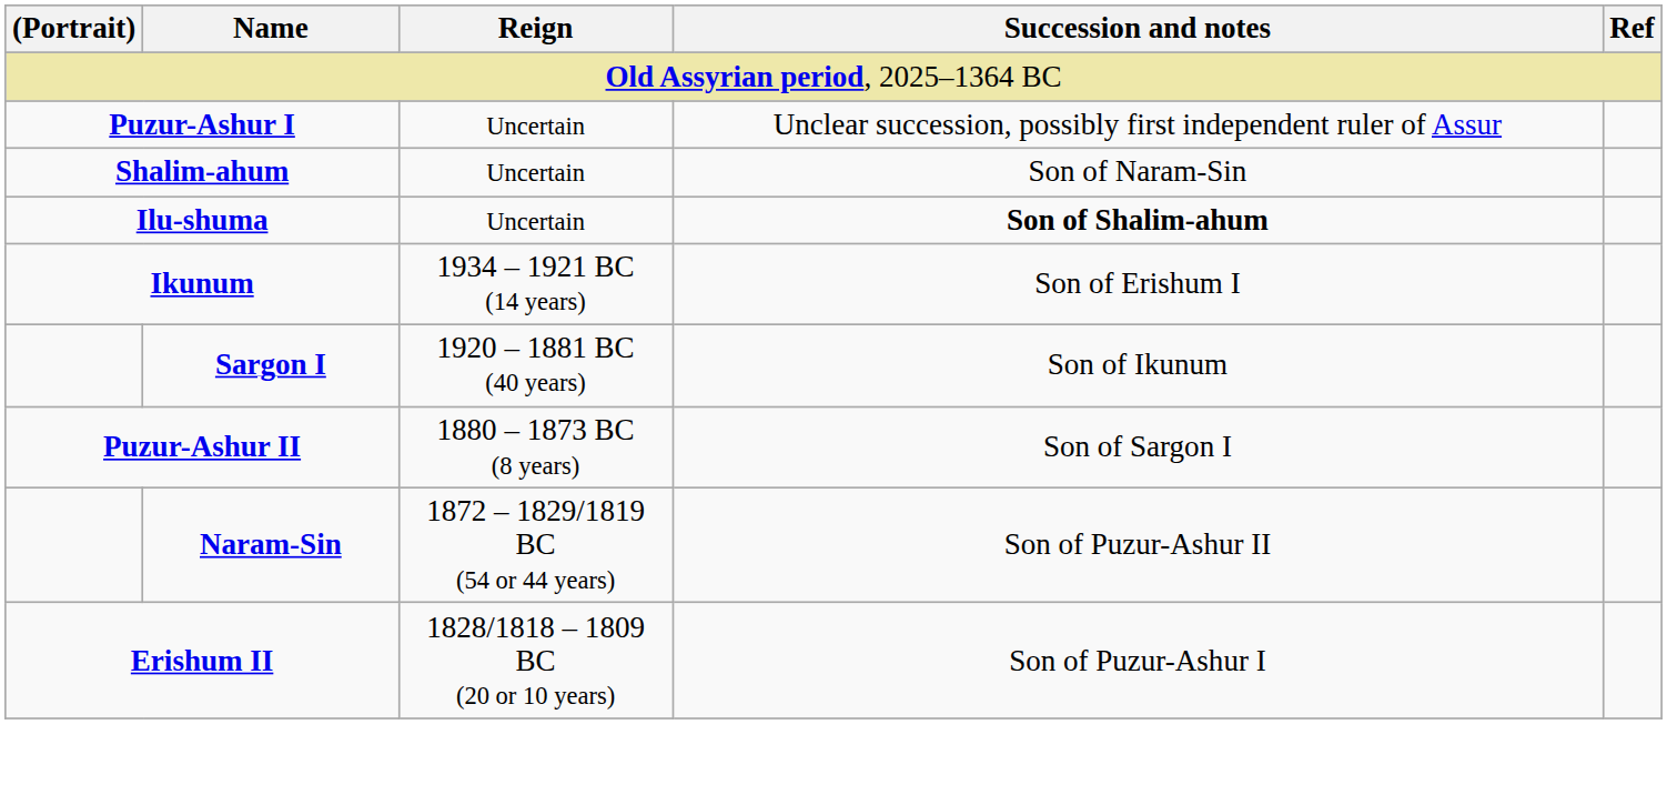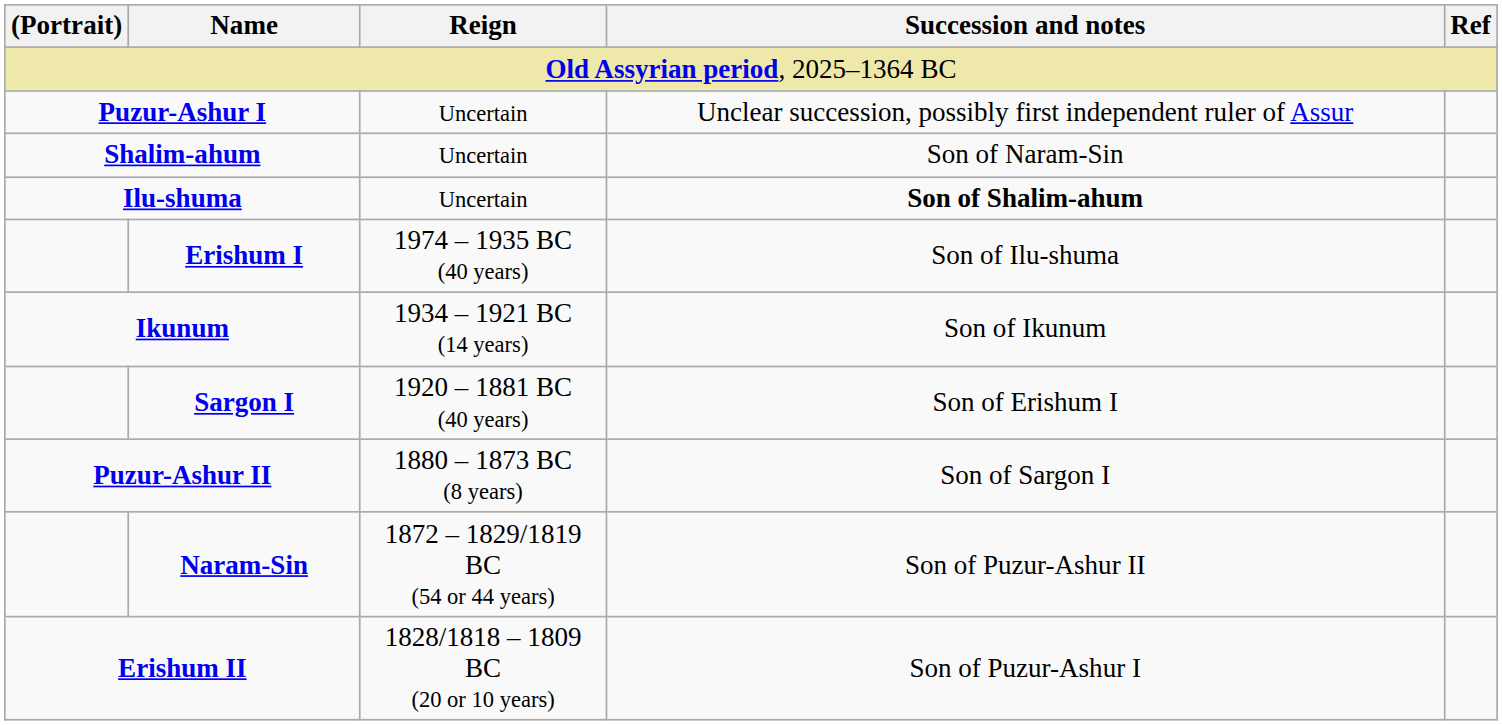+ row: Erishum I | 1974 – 1935 BC (40 years) | Son of Ilu-shuma
Ikunum | Succession and notes: Son of Erishum I -> Son of Ikunum
Sargon I | Succession and notes: Son of Ikunum -> Son of Erishum I
